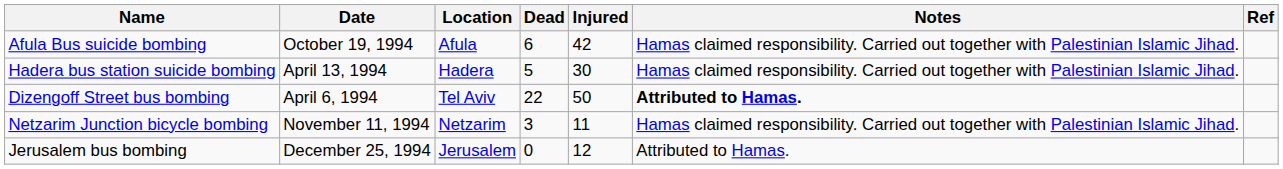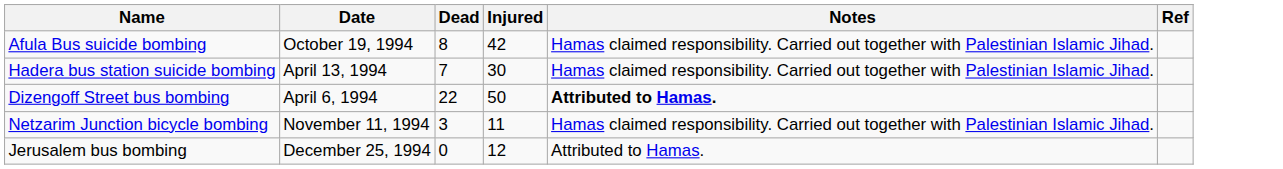- column: Location | Afula | Hadera | Tel Aviv | Netzarim | Jerusalem
Afula Bus suicide bombing | Dead: 6 -> 8
Hadera bus station suicide bombing | Dead: 5 -> 7
